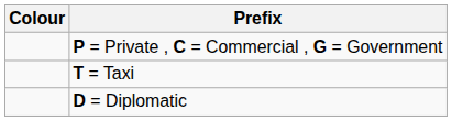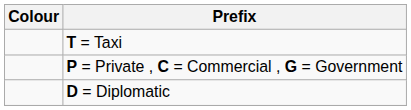rows swapped: P = Private , C = Commercial , G = Government <-> T = Taxi
